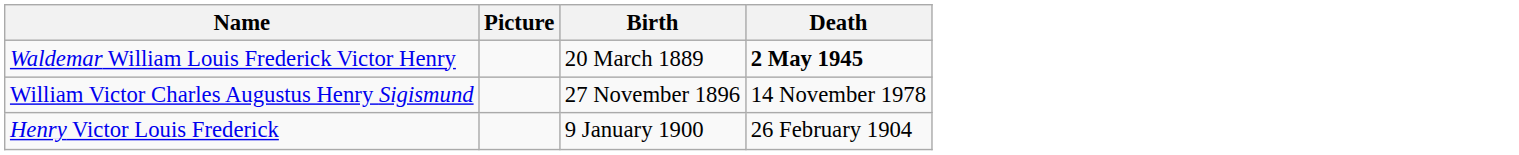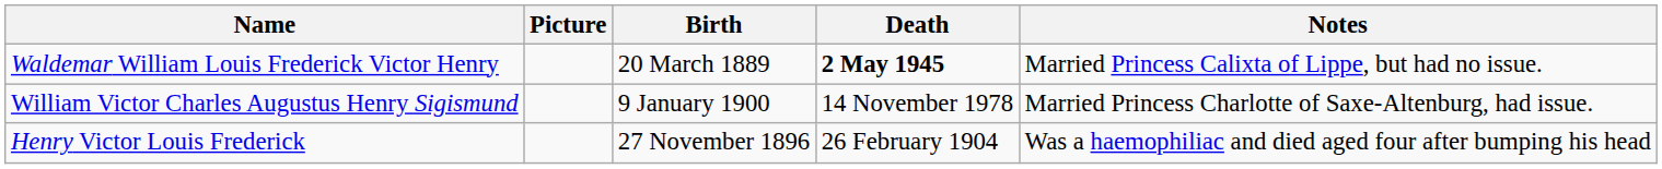+ column: Notes | Married Princess Calixta of Lippe, but had no issue. | Married Princess Charlotte of Saxe-Altenburg, had issue. | Was a haemophiliac and died aged four after bumping his head
William Victor Charles Augustus Henry Sigismund | Birth: 27 November 1896 -> 9 January 1900
Henry Victor Louis Frederick | Birth: 9 January 1900 -> 27 November 1896
